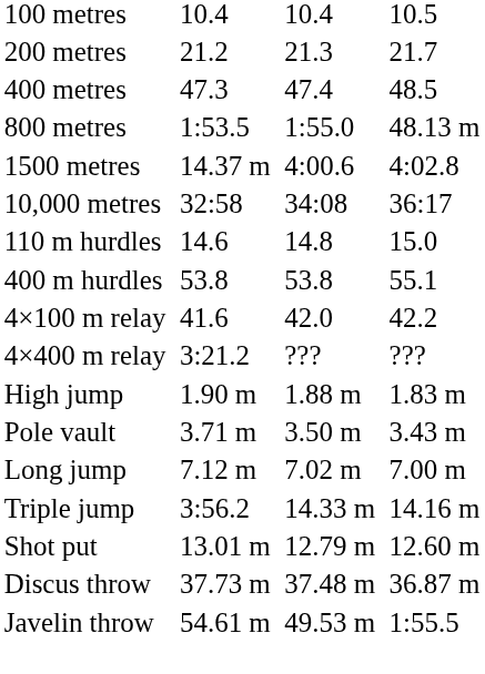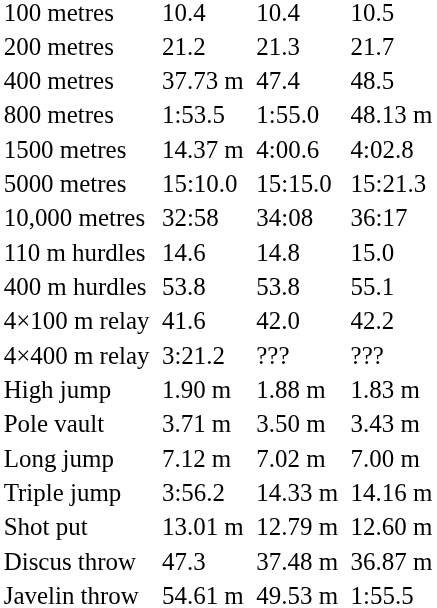400 metres | column 3: 47.3 -> 37.73 m
+ row: 5000 metres | 15:10.0 | 15:15.0 | 15:21.3
Discus throw | column 3: 37.73 m -> 47.3
